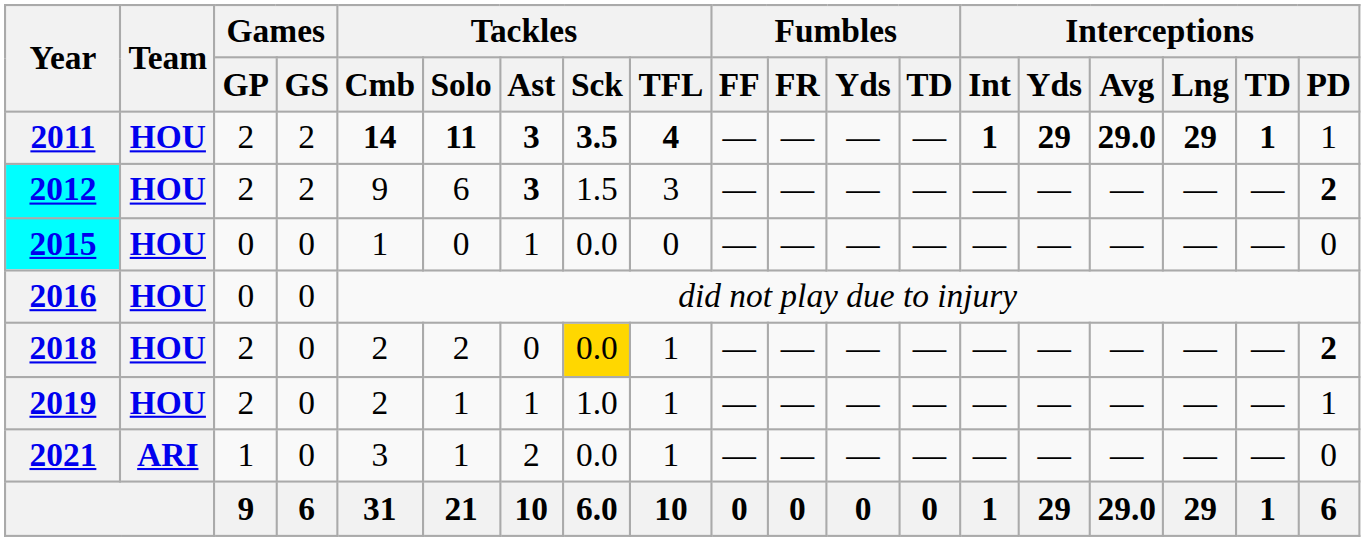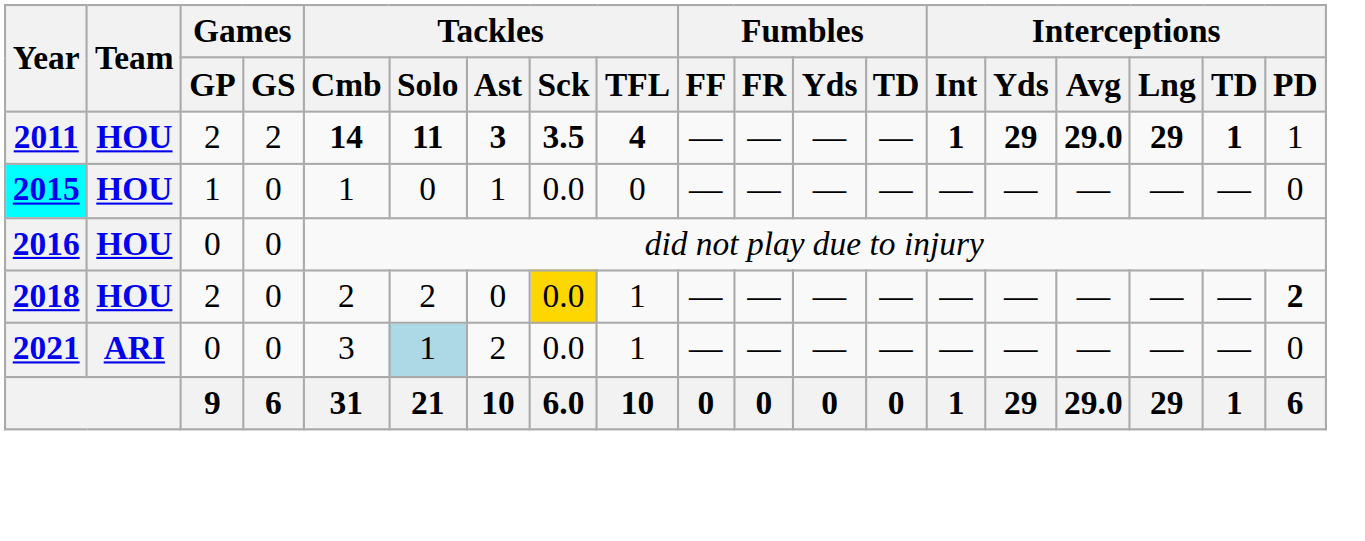- row: 2012 | HOU | 2 | 2 | 9 | 6 | 3 | 1.5 | 3 | — | — | — | — | — | — | — | — | — | 2
2015 | Games / GP: 0 -> 1
- row: 2019 | HOU | 2 | 0 | 2 | 1 | 1 | 1.0 | 1 | — | — | — | — | — | — | — | — | — | 1
2021 | Games / GP: 1 -> 0
2021 | Tackles / Solo: no background -> lightblue background
